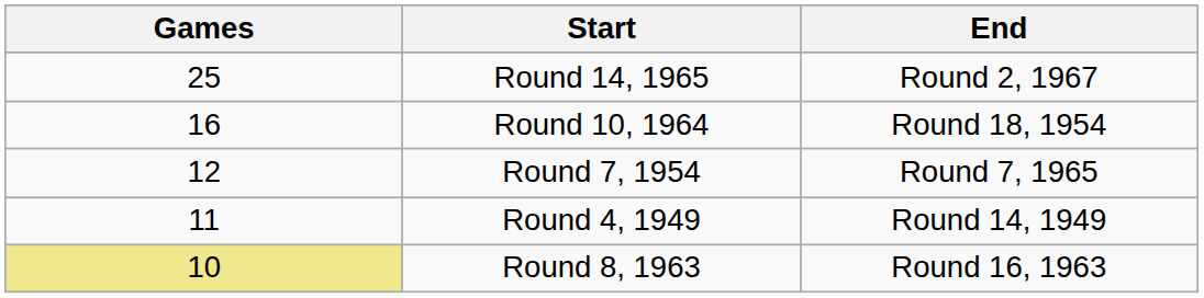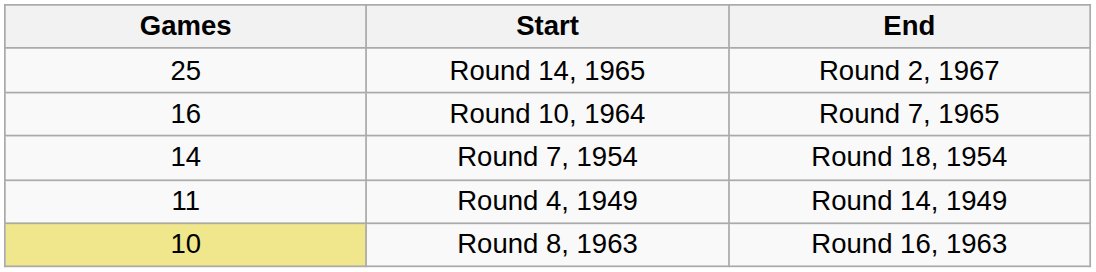Round 10, 1964 | End: Round 18, 1954 -> Round 7, 1965
Round 7, 1954 | Games: 12 -> 14
Round 7, 1954 | End: Round 7, 1965 -> Round 18, 1954
